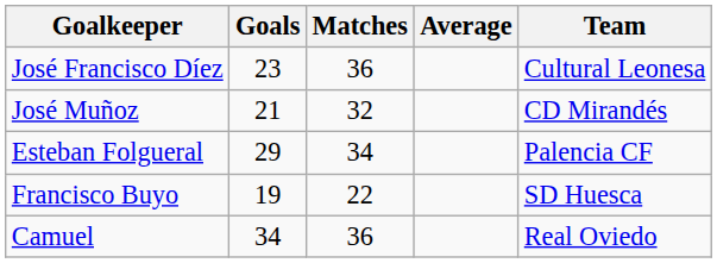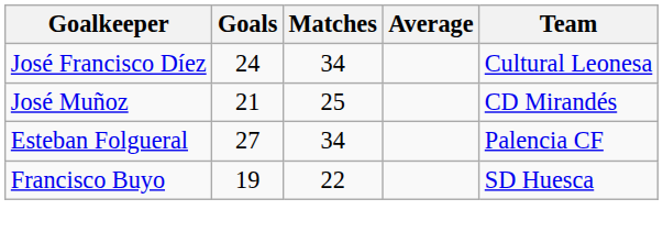José Francisco Díez | Goals: 23 -> 24
José Francisco Díez | Matches: 36 -> 34
José Muñoz | Matches: 32 -> 25
Esteban Folgueral | Goals: 29 -> 27
- row: Camuel | 34 | 36 | Real Oviedo
